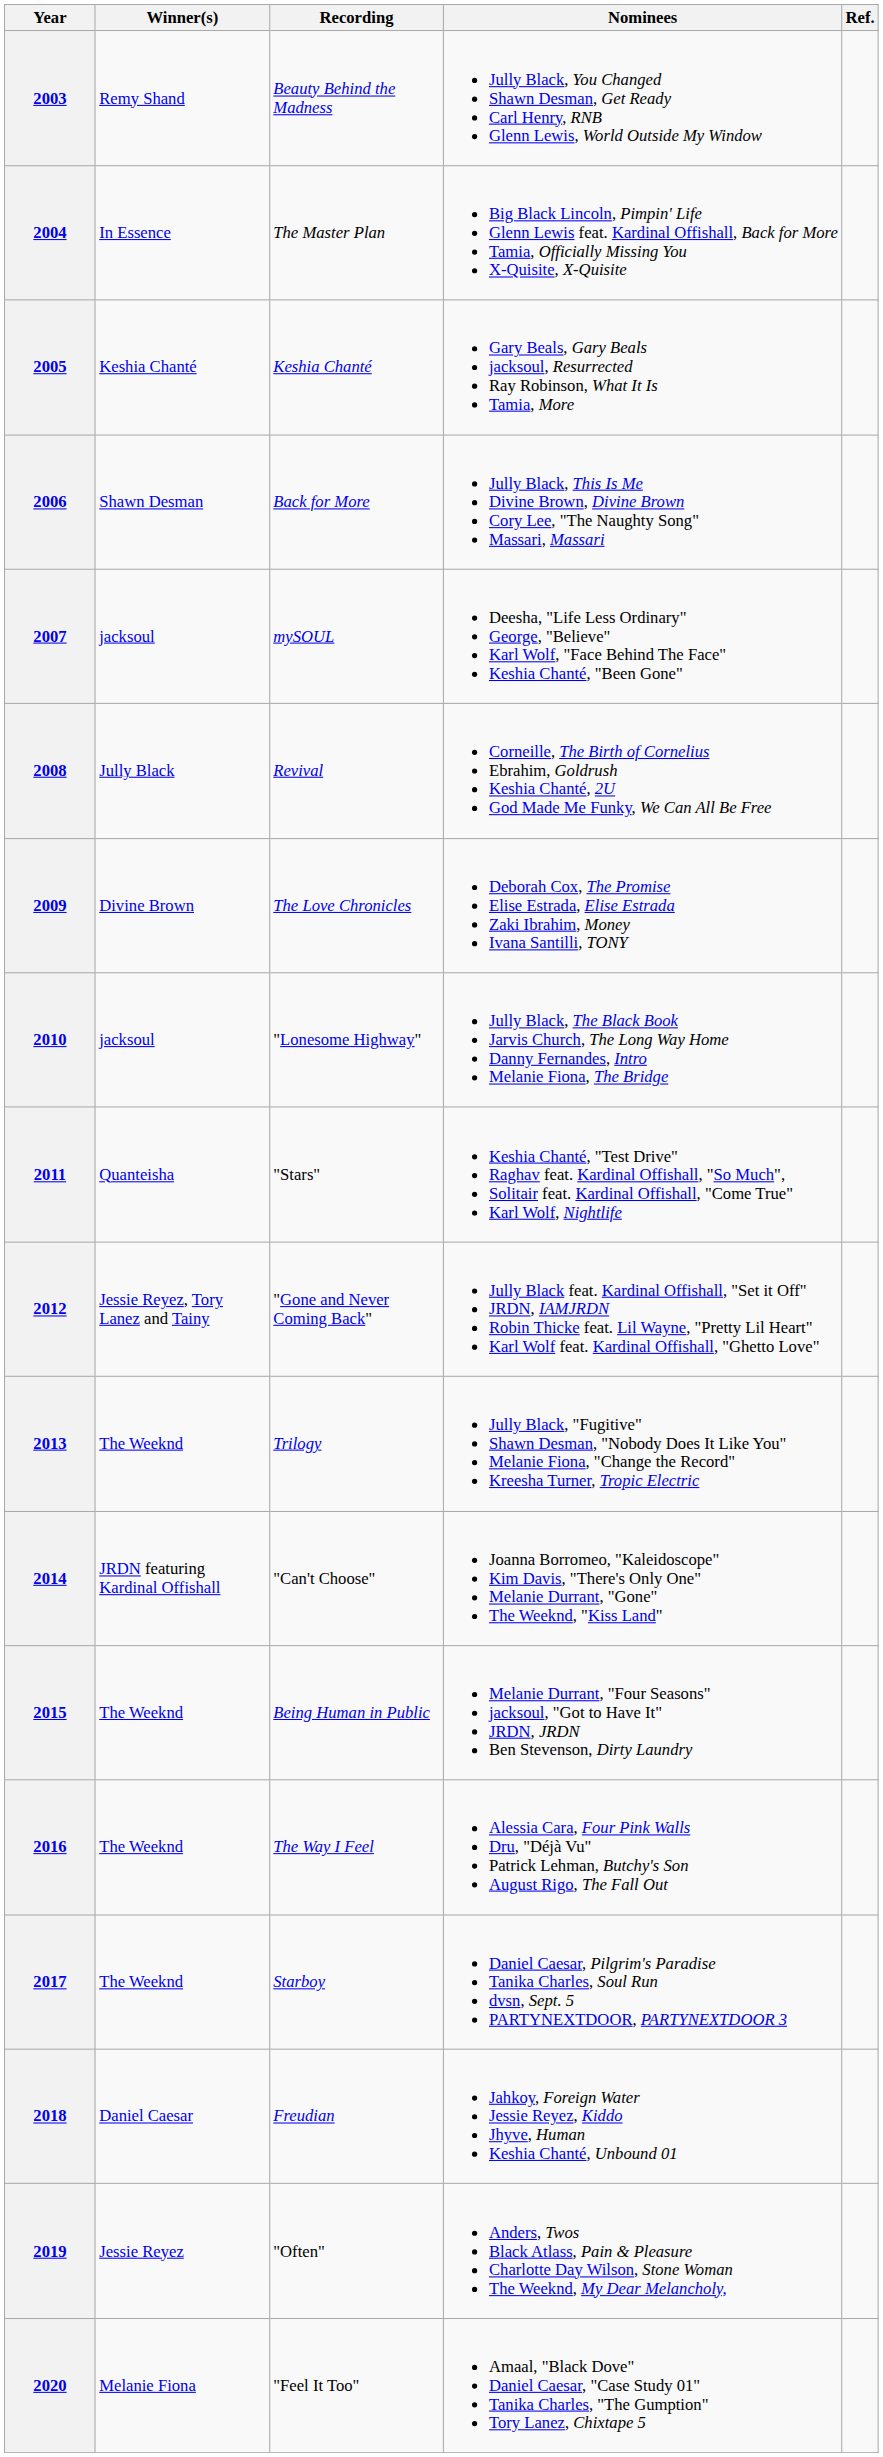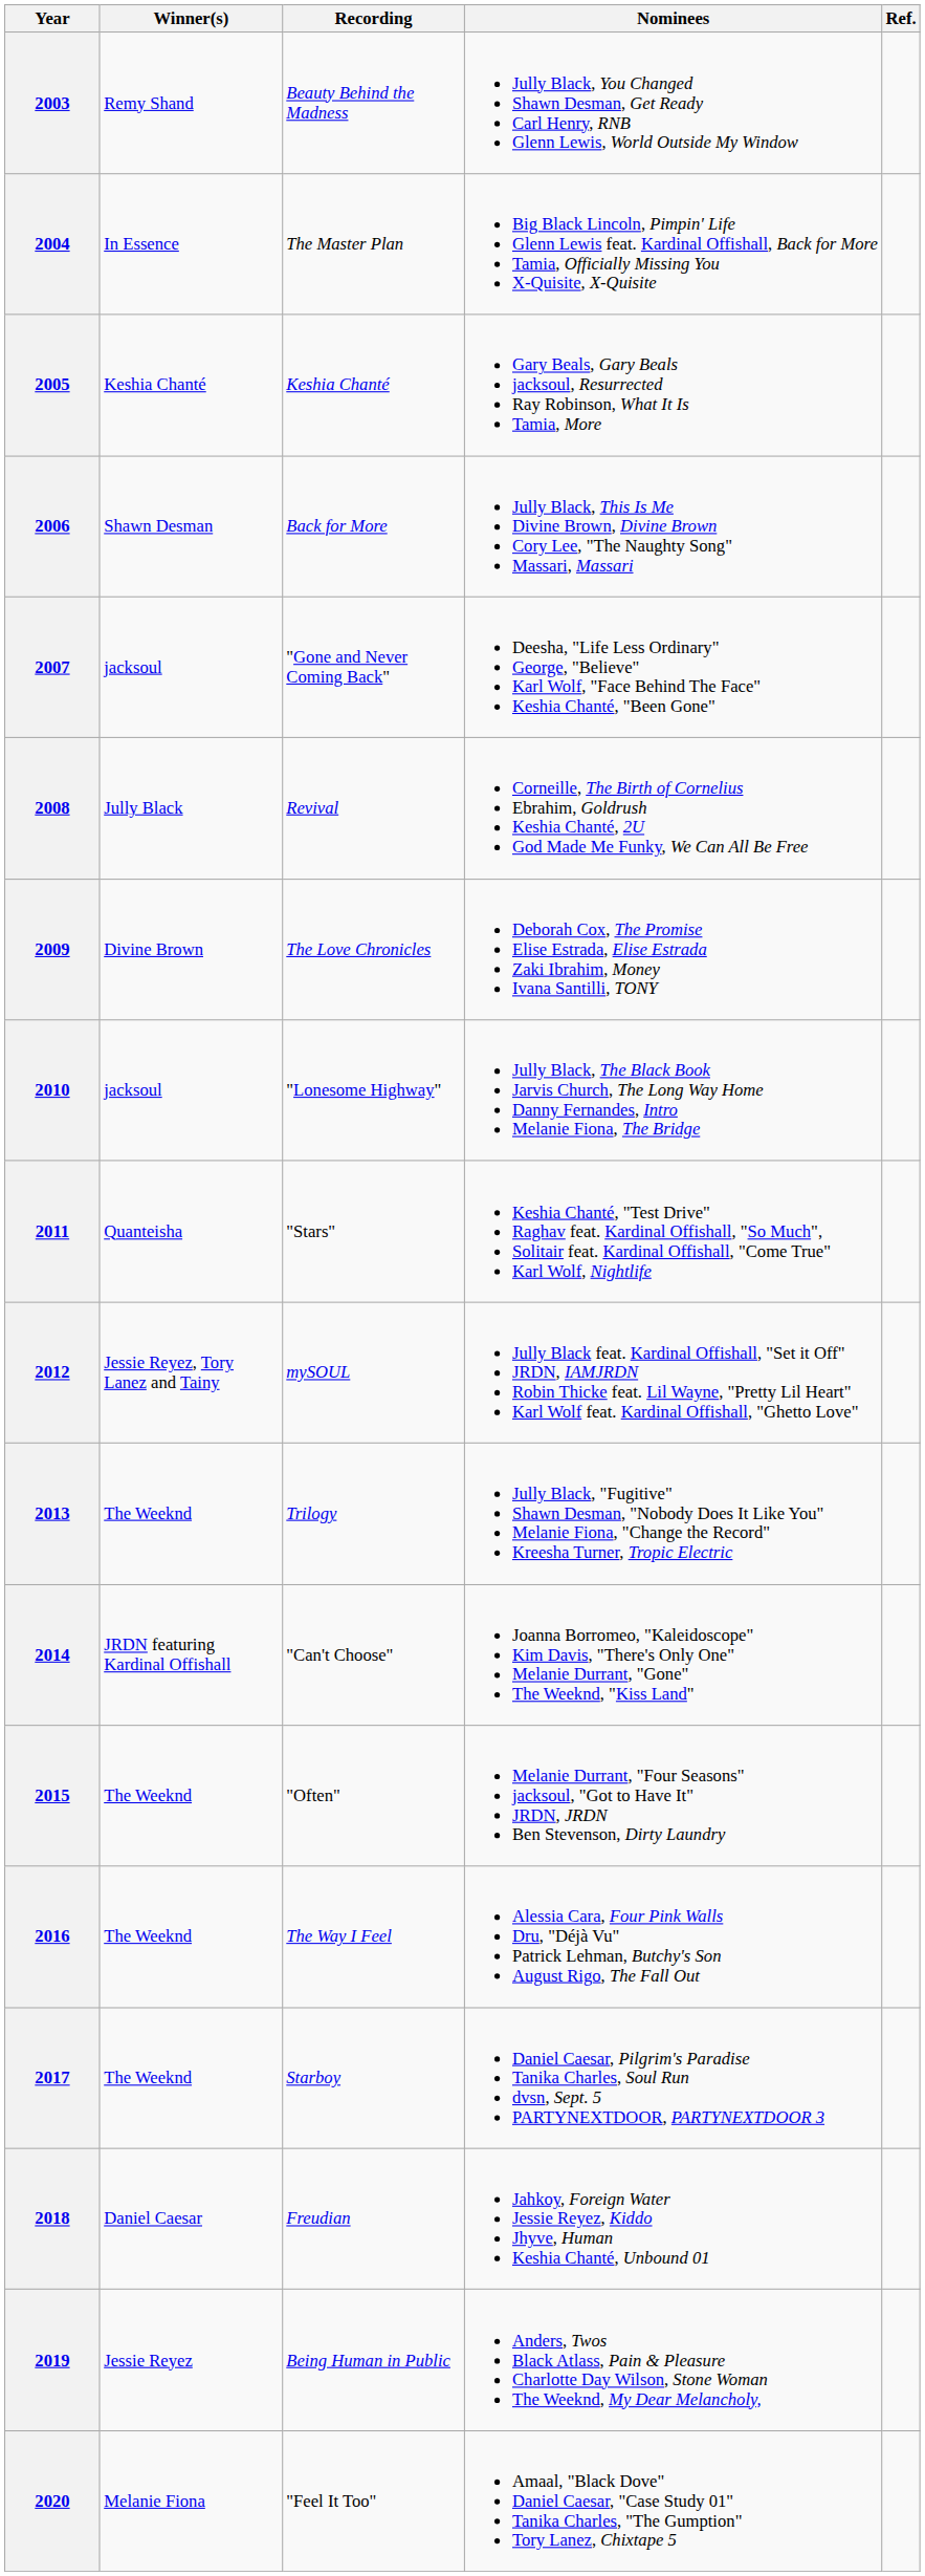2007 | Recording: mySOUL -> "Gone and Never Coming Back"
2012 | Recording: "Gone and Never Coming Back" -> mySOUL
2015 | Recording: Being Human in Public -> "Often"
2019 | Recording: "Often" -> Being Human in Public
